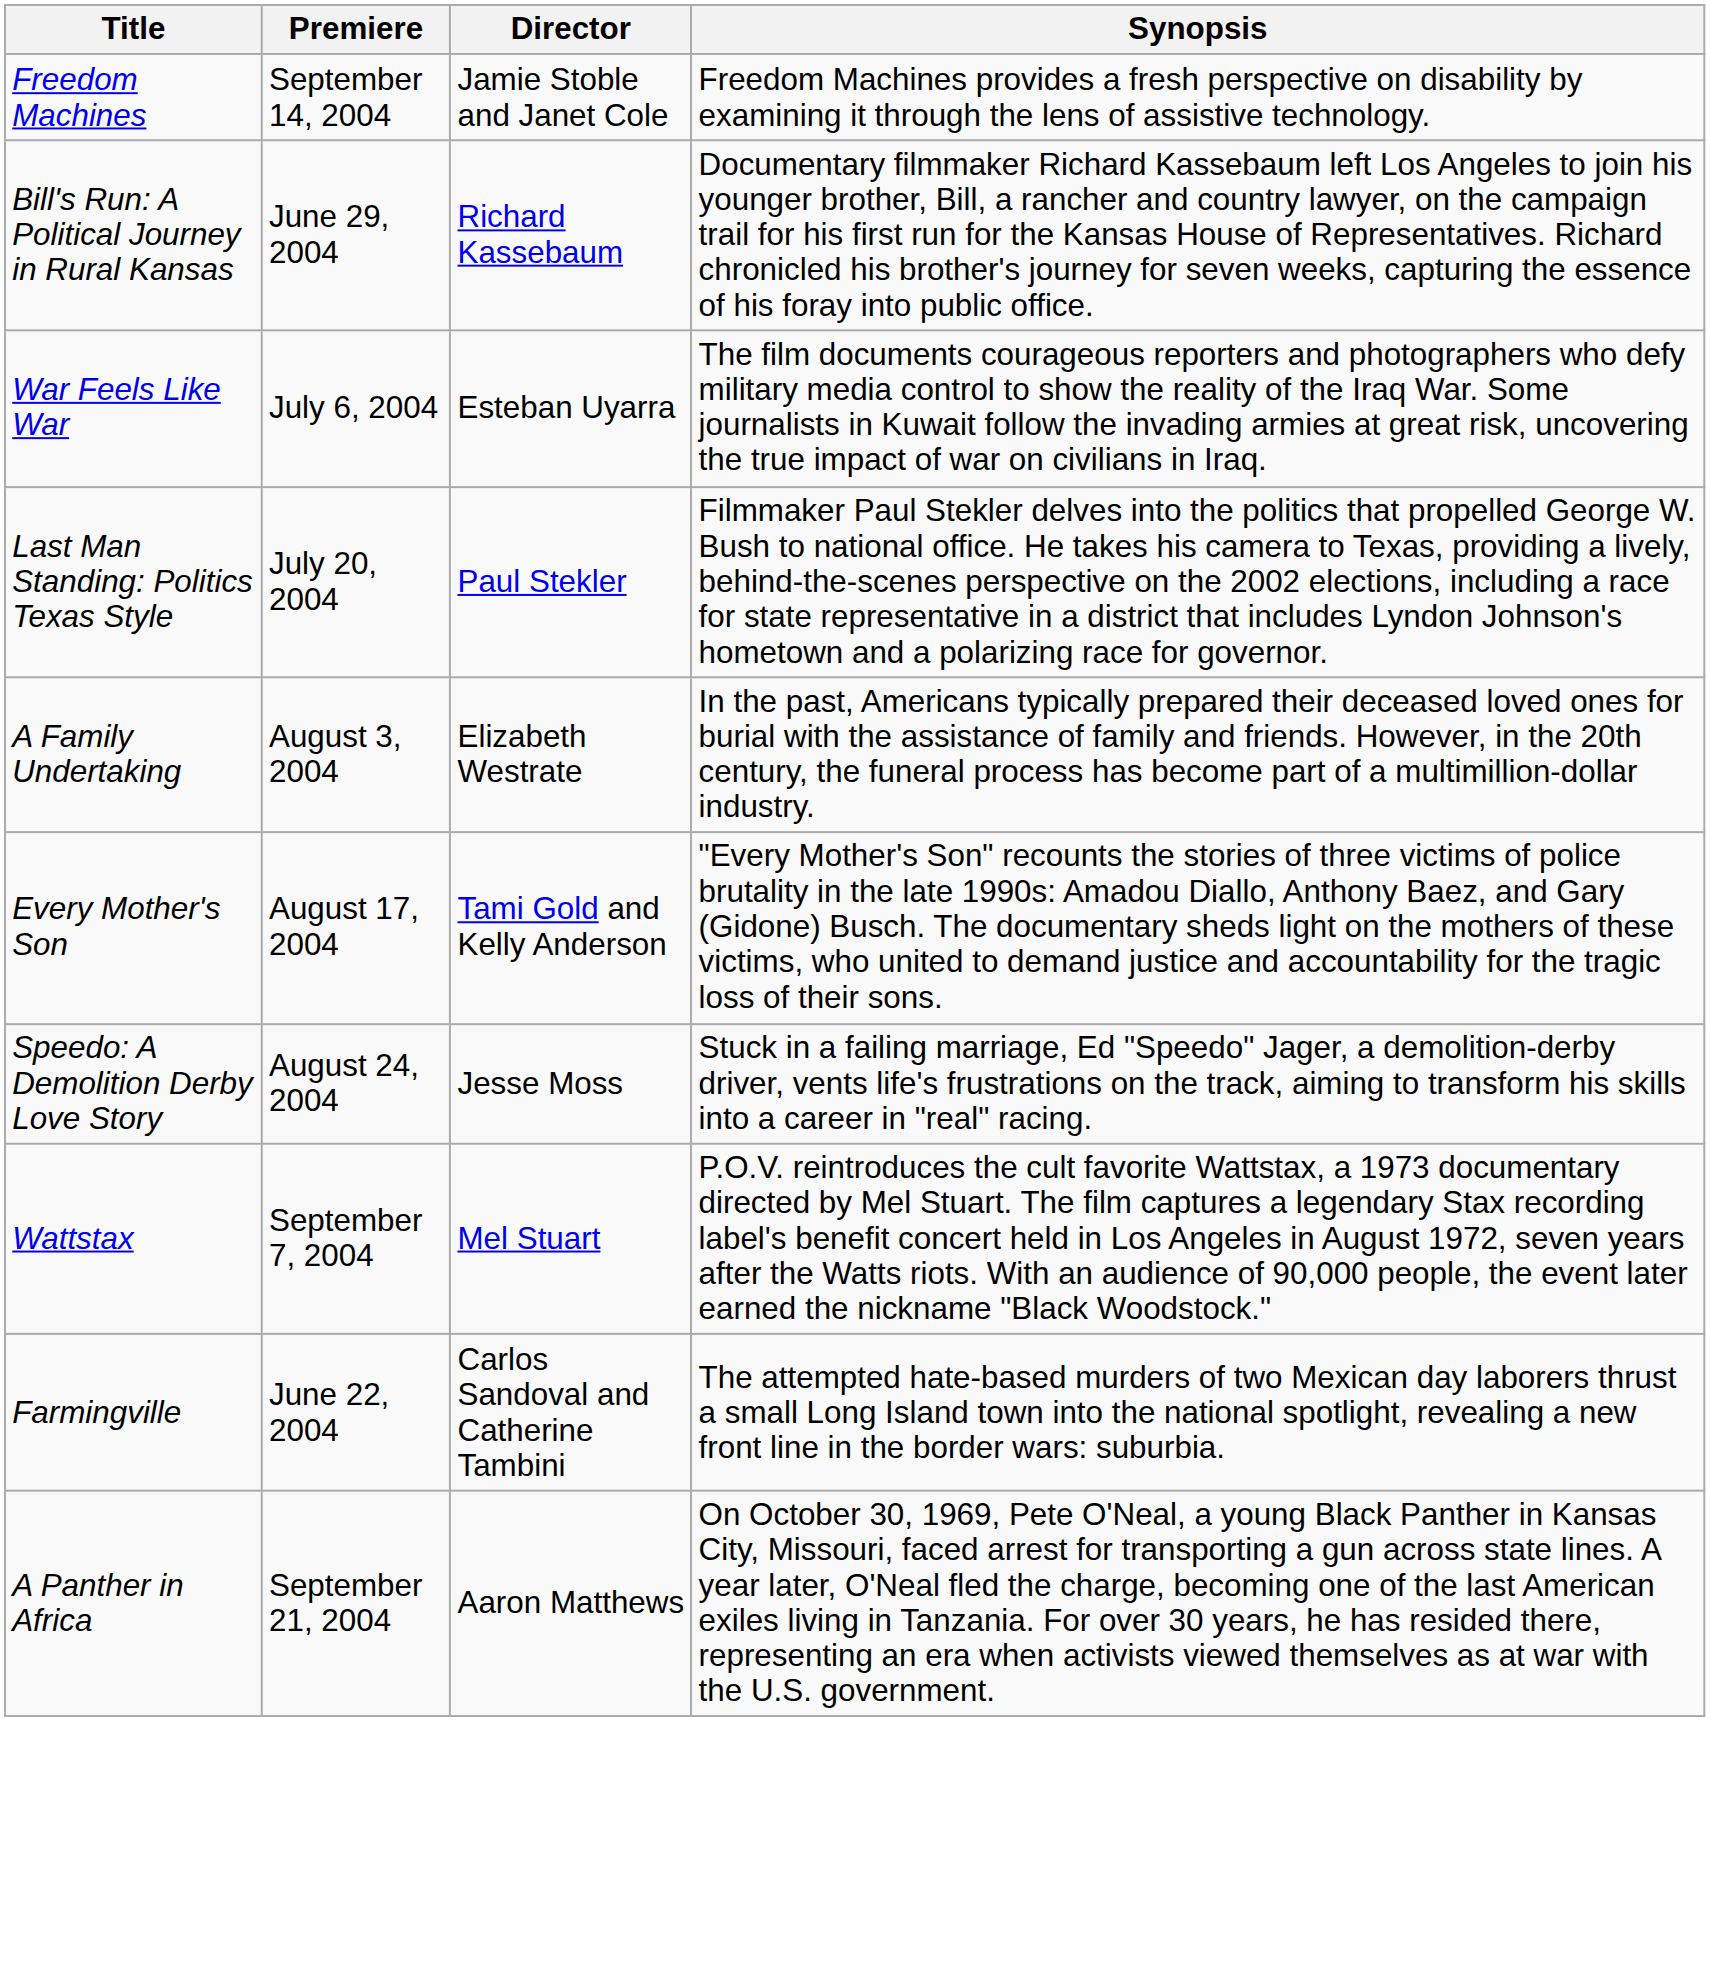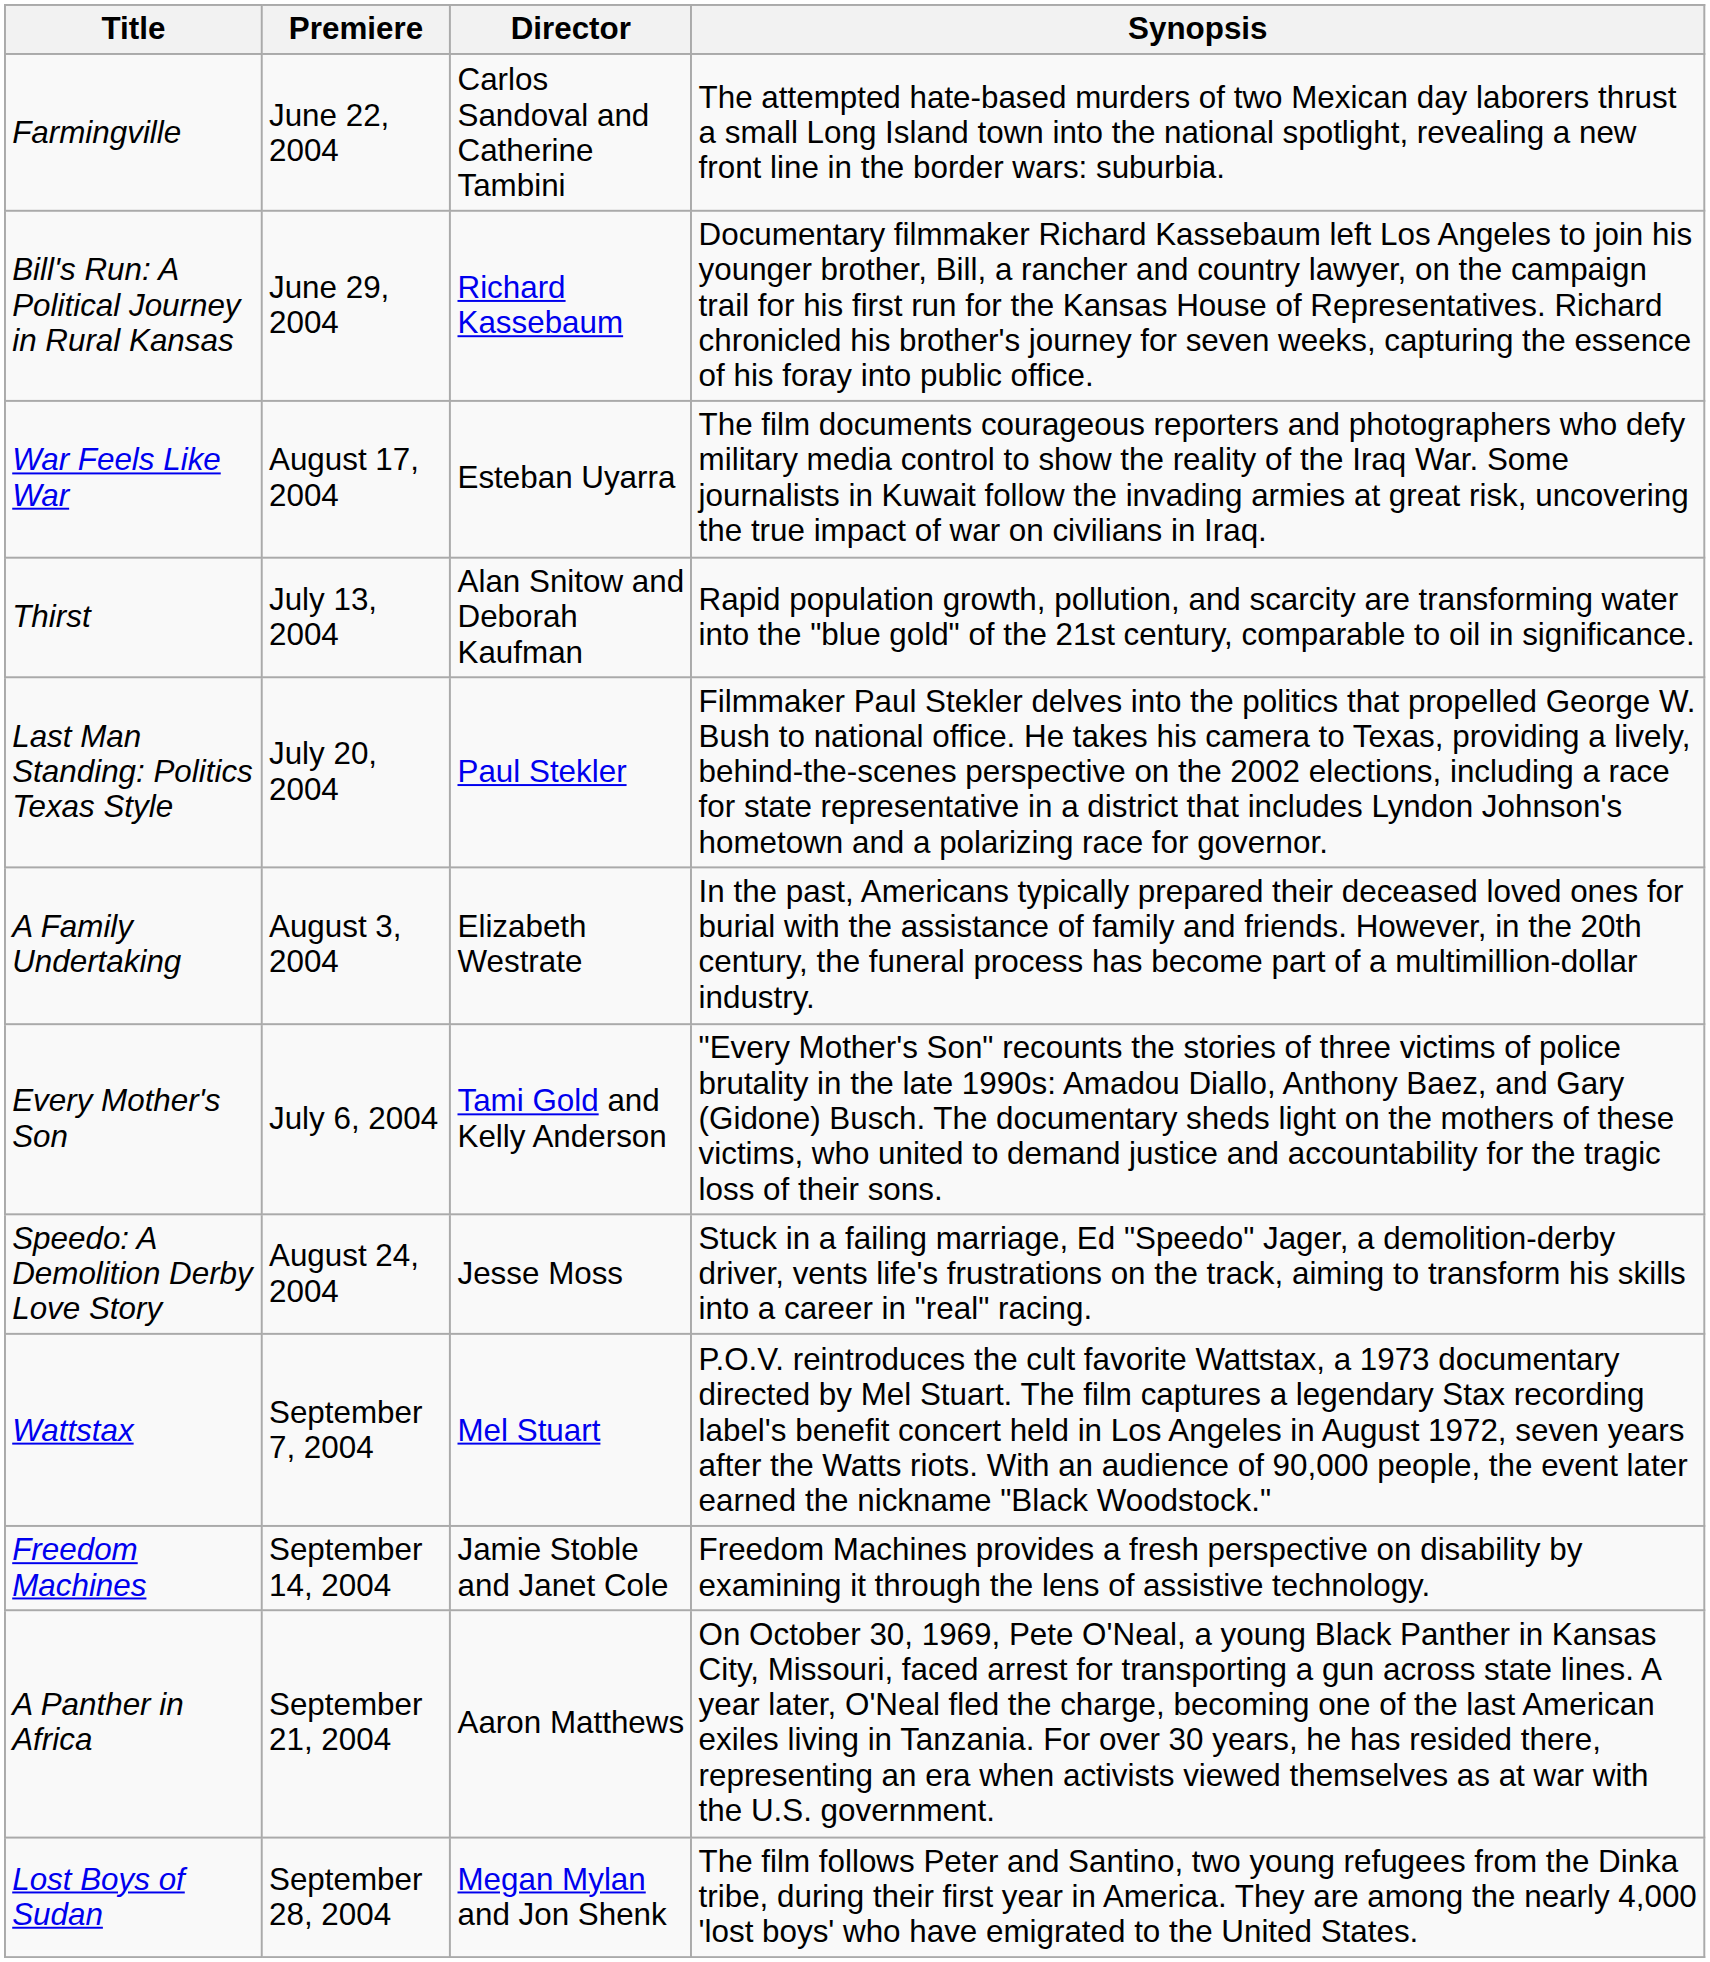rows swapped: Farmingville <-> Freedom Machines
War Feels Like War | Premiere: July 6, 2004 -> August 17, 2004
+ row: Thirst | July 13, 2004 | Alan Snitow and Deborah Kaufman | Rapid population growth, pollution, and scarcity are transforming water into the "blue gold" of the 21st century, comparable to oil in significance.
Every Mother's Son | Premiere: August 17, 2004 -> July 6, 2004
+ row: Lost Boys of Sudan | September 28, 2004 | Megan Mylan and Jon Shenk | The film follows Peter and Santino, two young refugees from the Dinka tribe, during their first year in America. They are among the nearly 4,000 'lost boys' who have emigrated to the United States.
